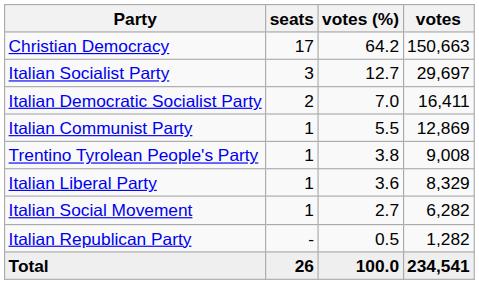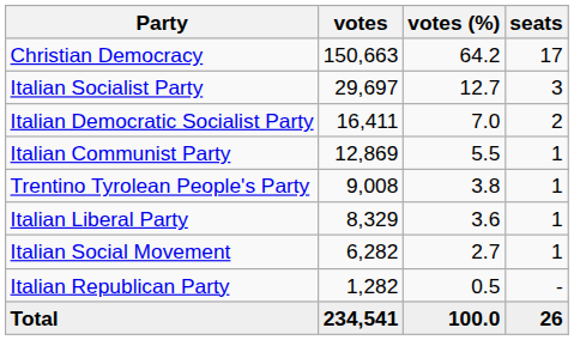columns swapped: votes <-> seats
